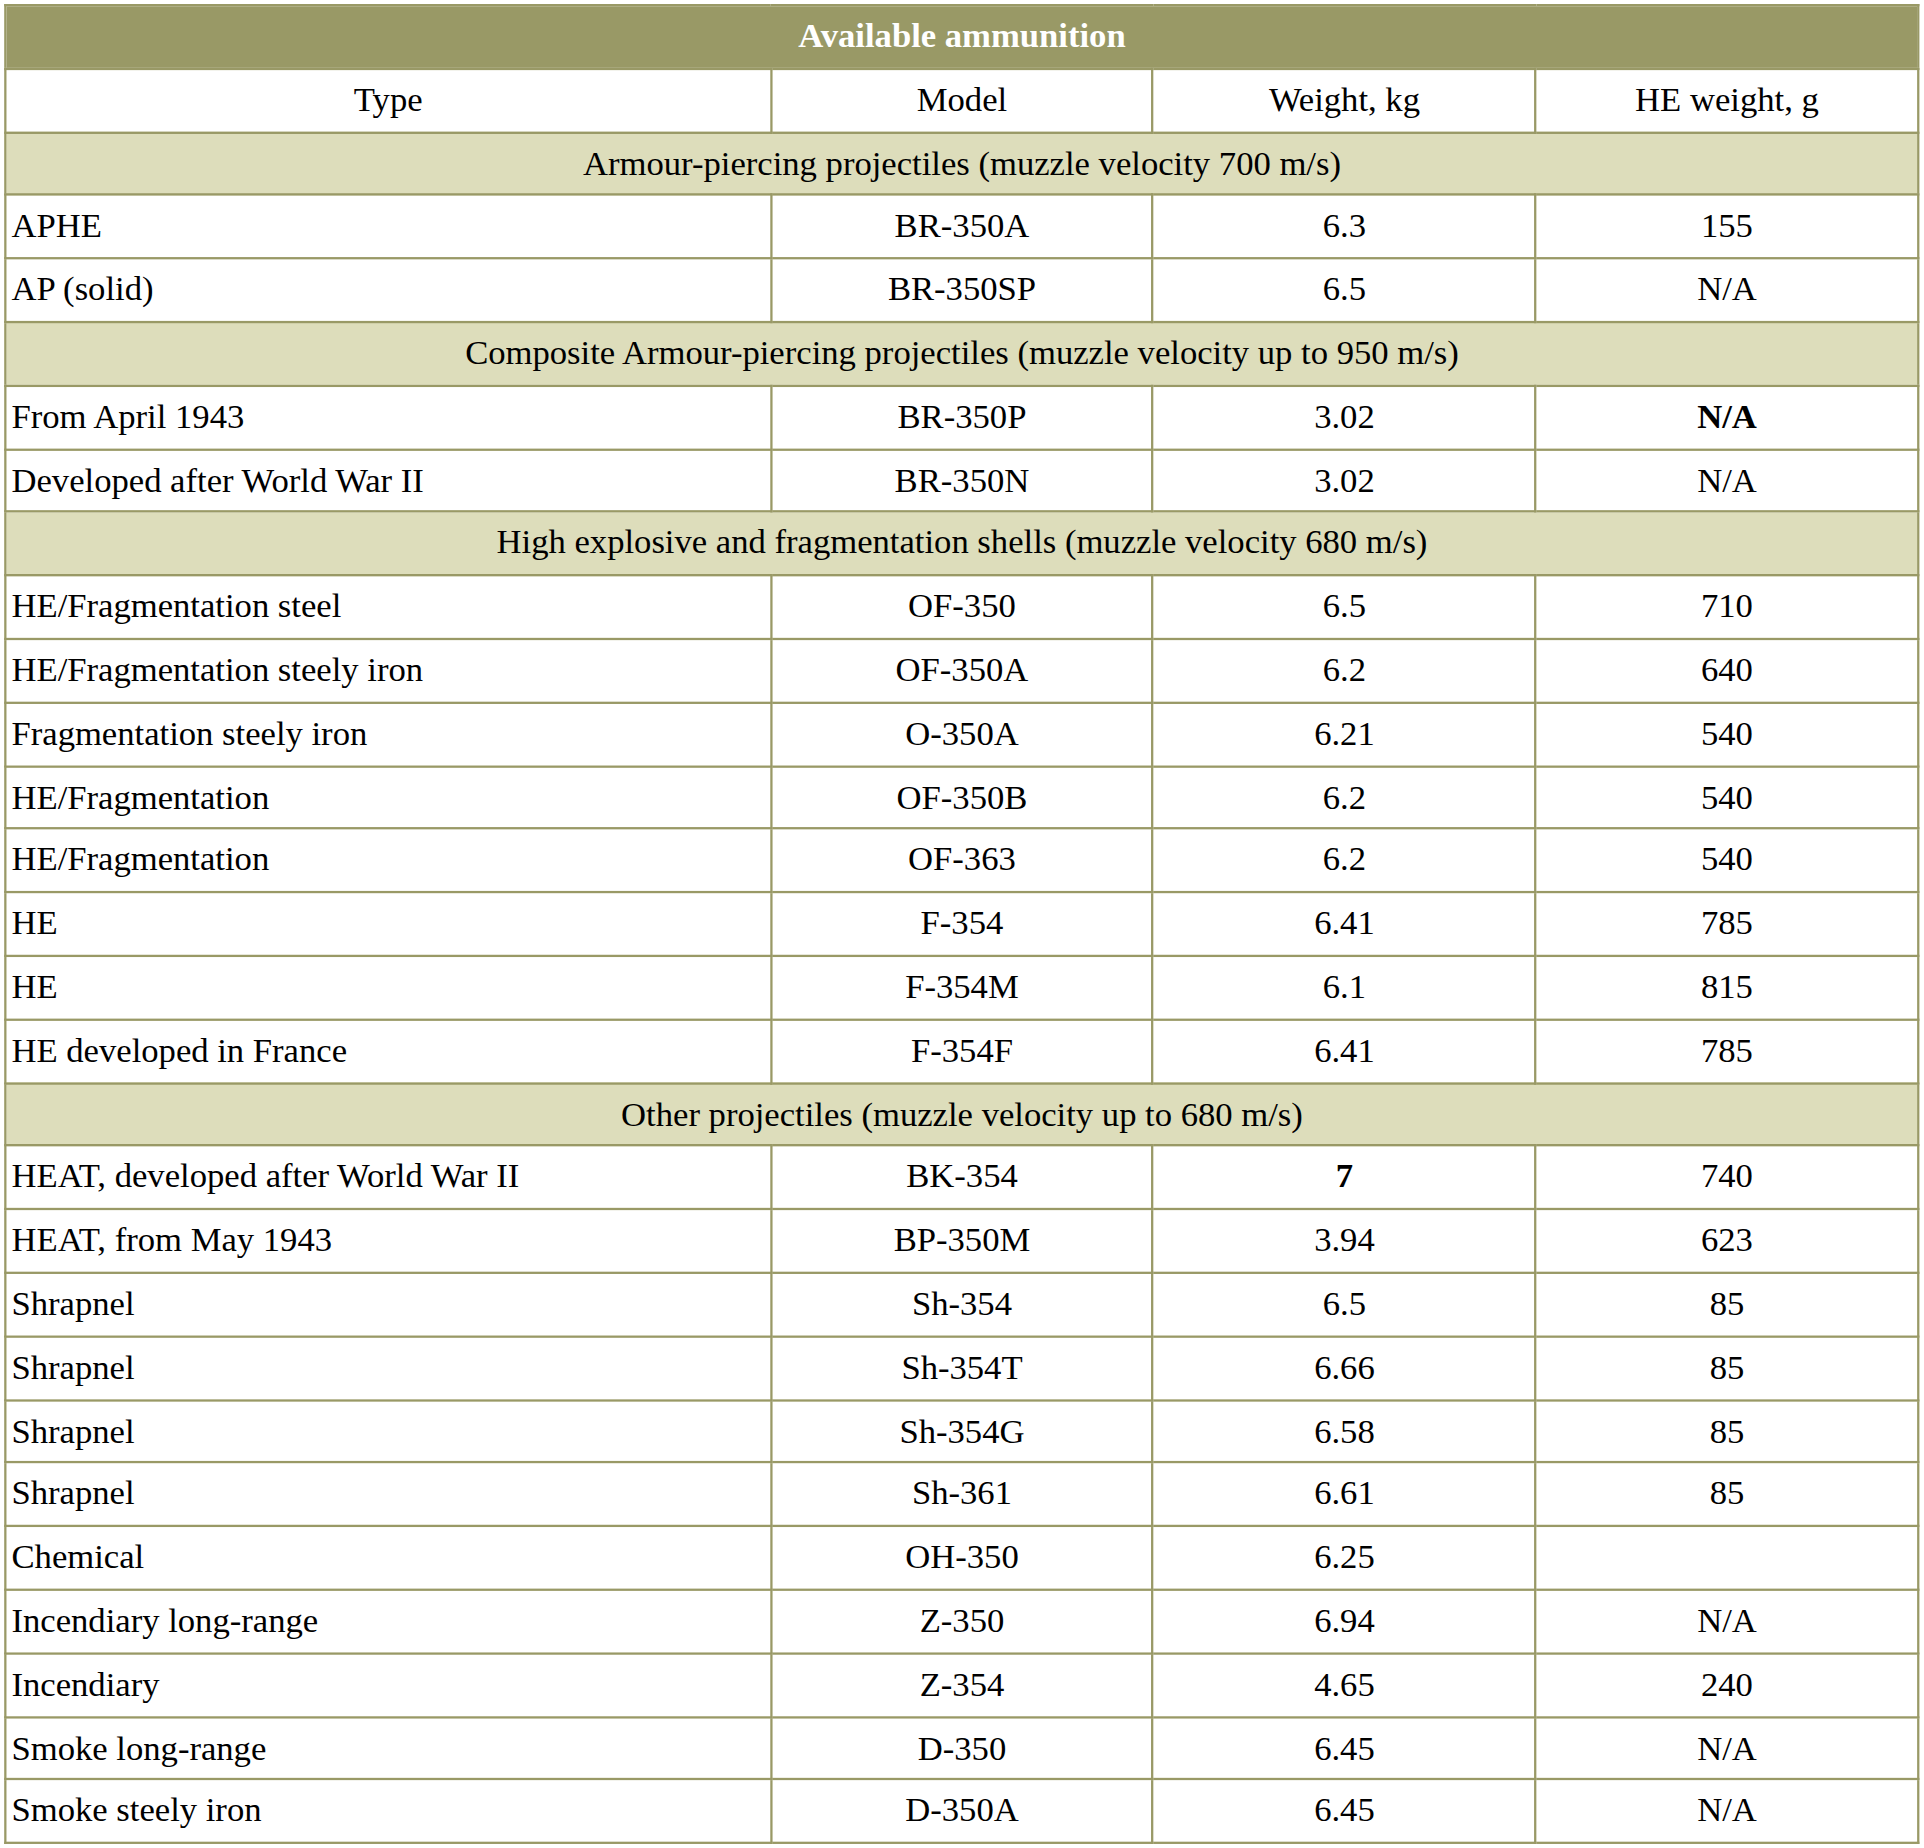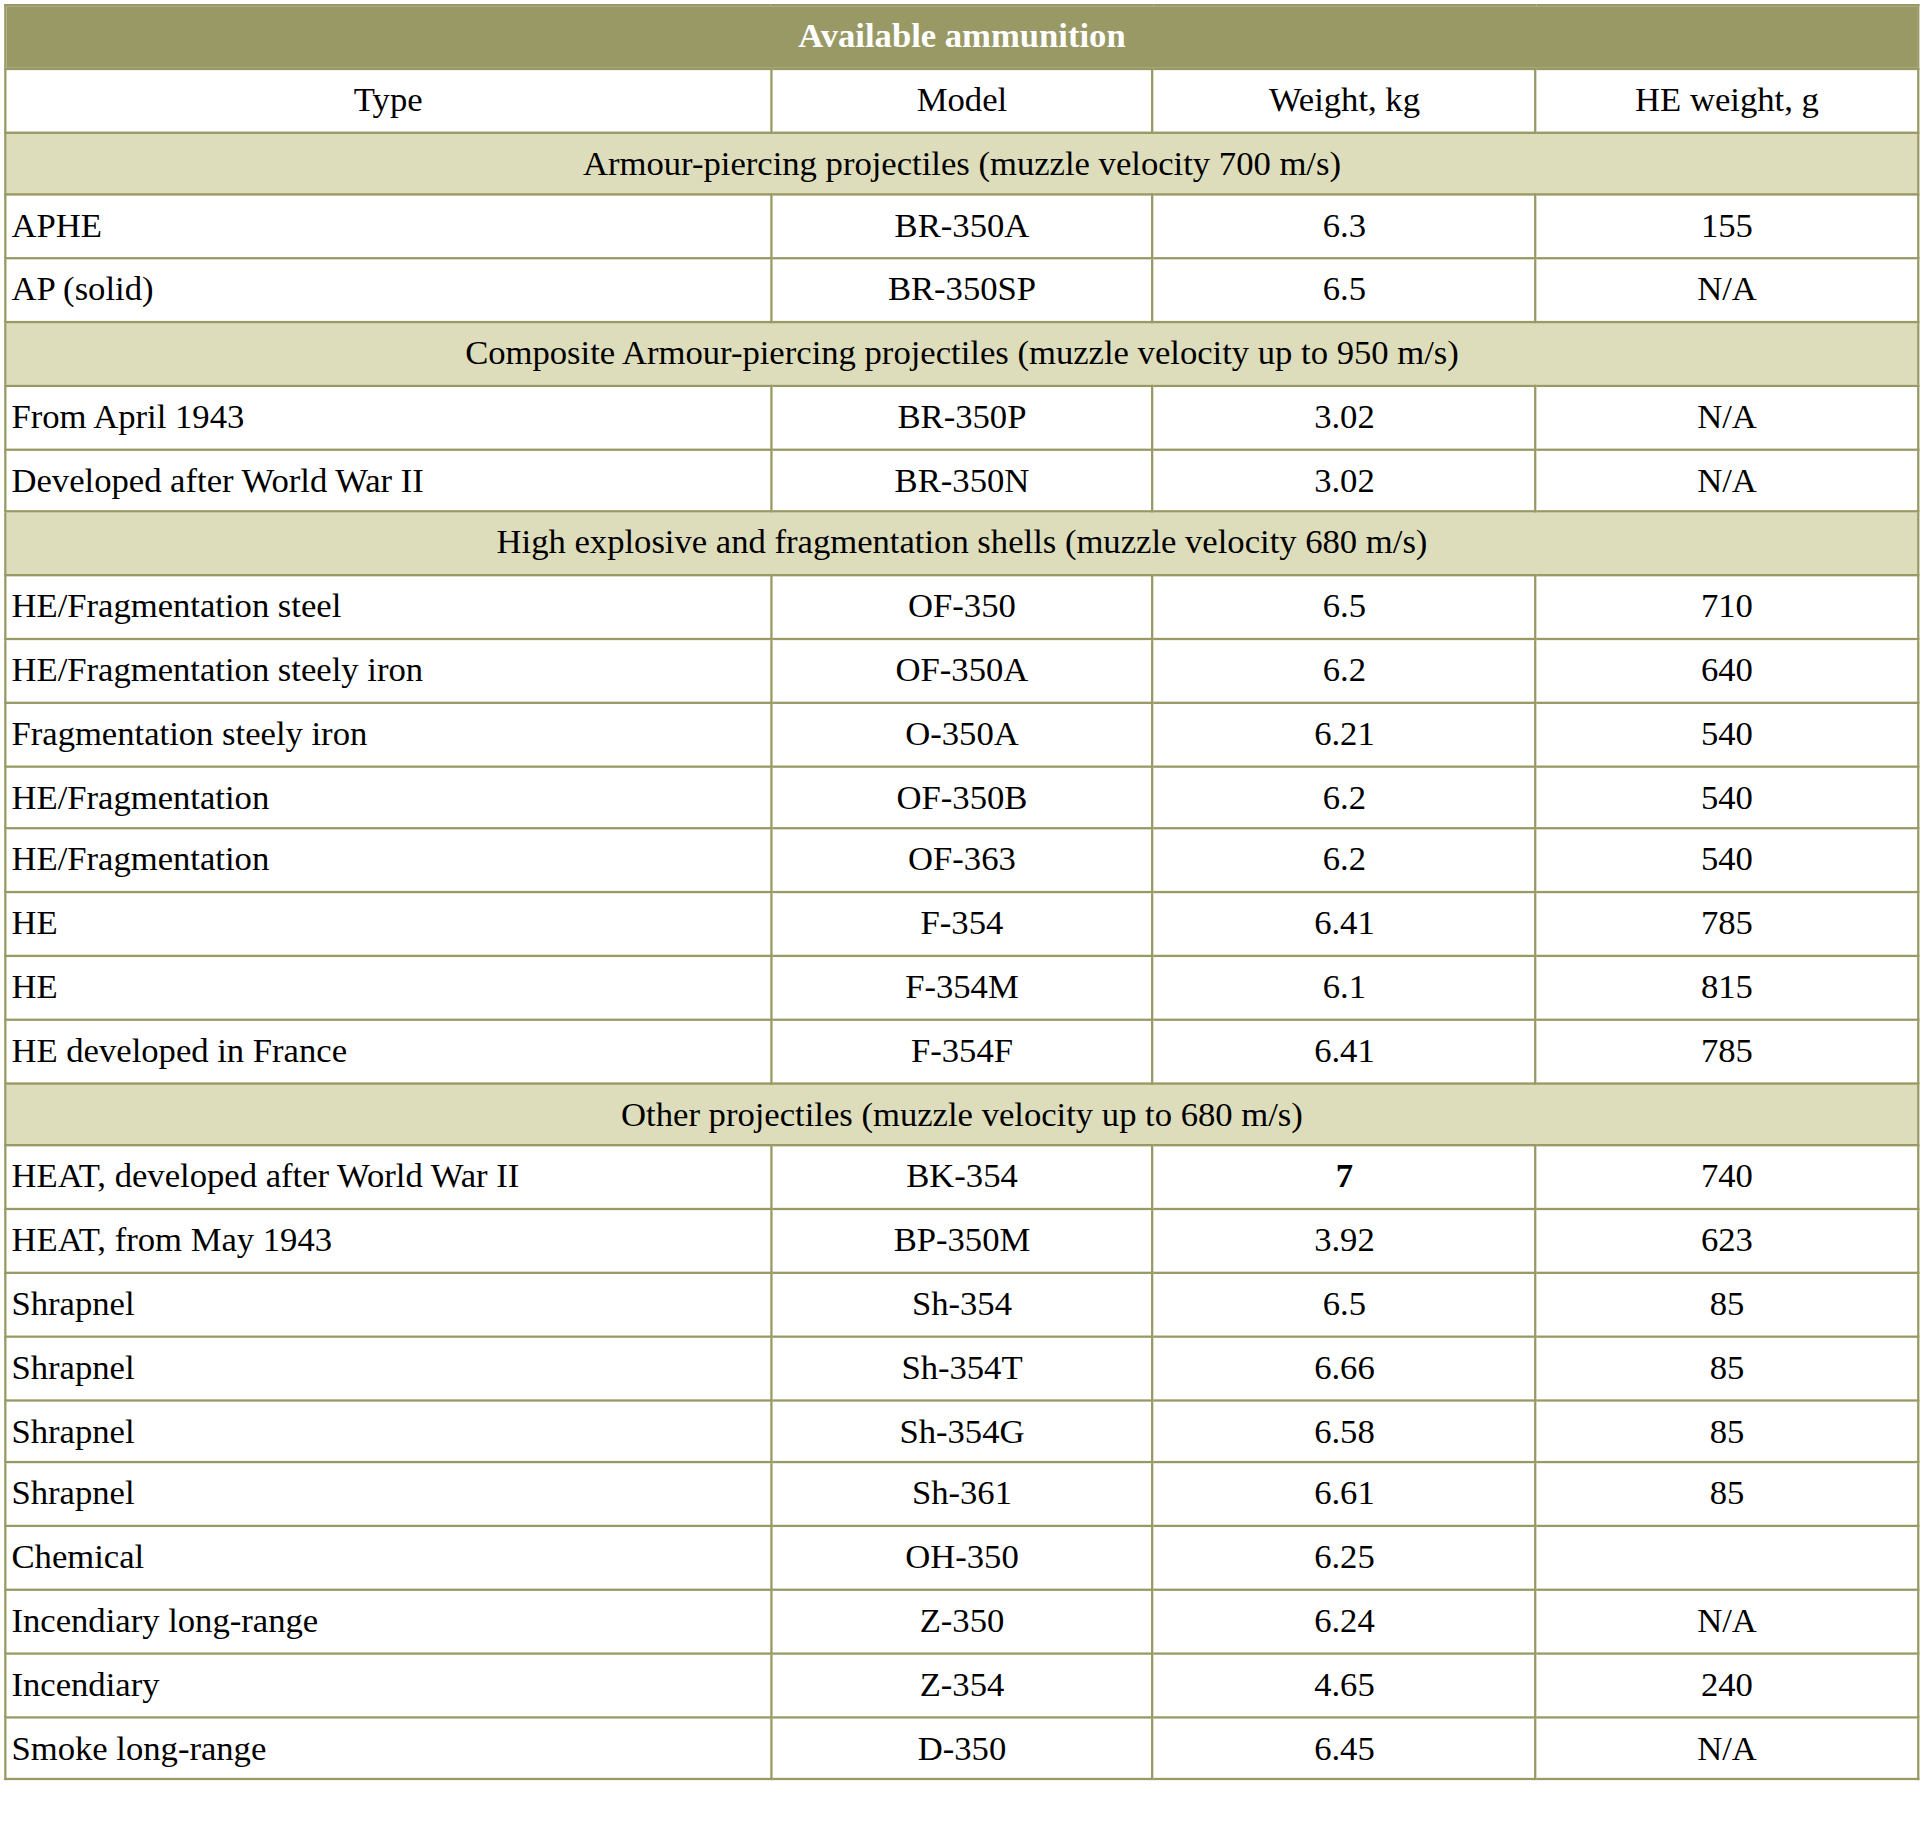BR-350P | column 4: bold -> normal
BP-350M | column 3: 3.94 -> 3.92
Z-350 | column 3: 6.94 -> 6.24
- row: Smoke steely iron | D-350A | 6.45 | N/A
